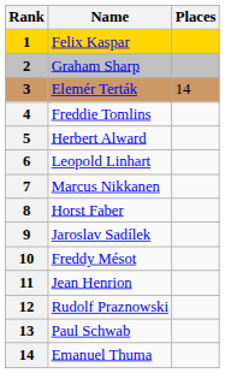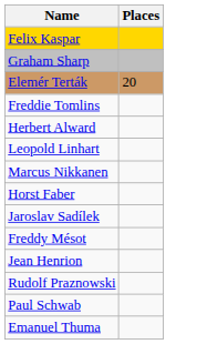- column: Rank | 1 | 2 | 3 | 4 | 5 | 6 | 7 | 8 | 9 | 10 | 11 | 12 | 13 | 14
Elemér Terták | Places: 14 -> 20
